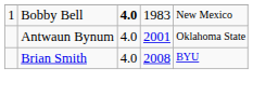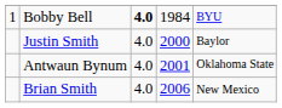Bobby Bell | column 4: 1983 -> 1984
Bobby Bell | column 5: New Mexico -> BYU
+ row: Justin Smith | 4.0 | 2000 | Baylor
Brian Smith | column 4: 2008 -> 2006
Brian Smith | column 5: BYU -> New Mexico
